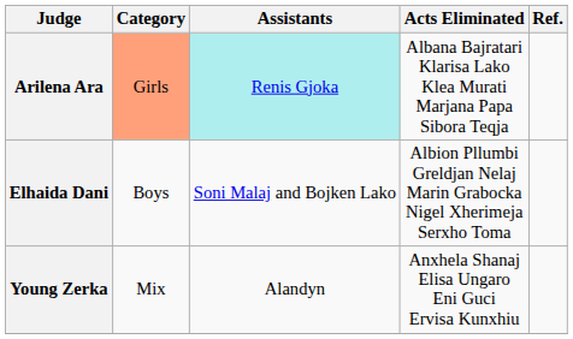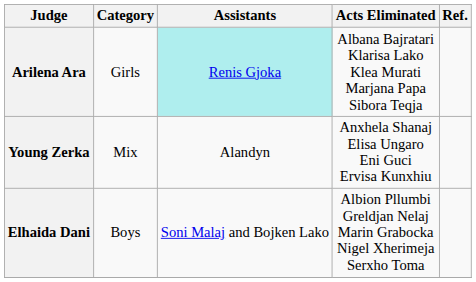Arilena Ara | Category: lightsalmon background -> no background
rows swapped: Elhaida Dani <-> Young Zerka
